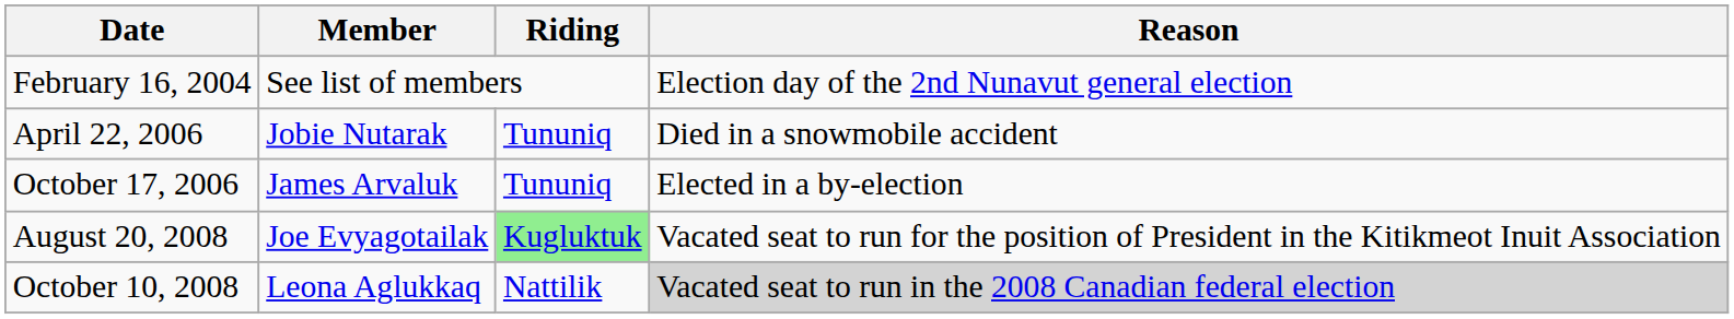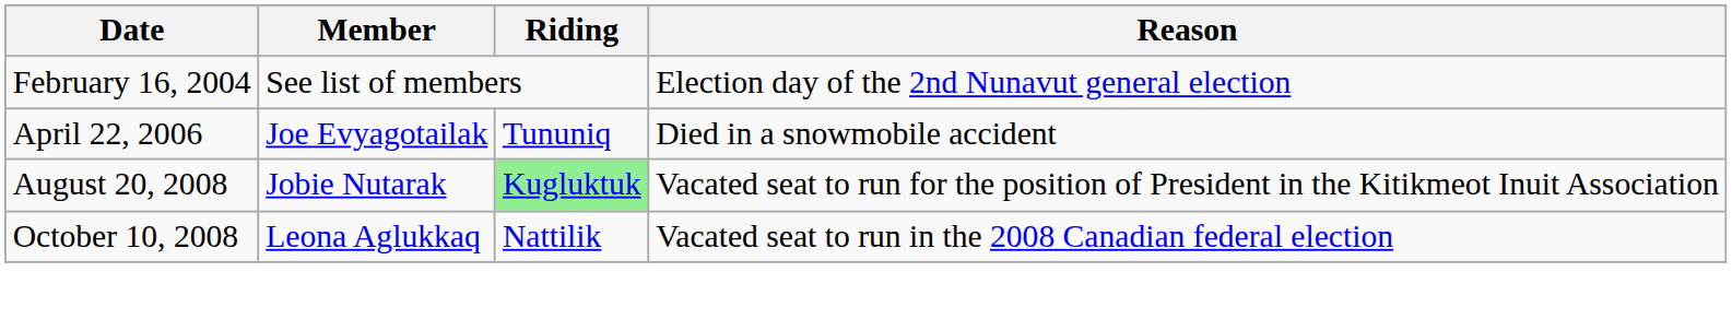April 22, 2006 | Member: Jobie Nutarak -> Joe Evyagotailak
- row: October 17, 2006 | James Arvaluk | Tununiq | Elected in a by-election
August 20, 2008 | Member: Joe Evyagotailak -> Jobie Nutarak
October 10, 2008 | Reason: lightgrey background -> no background
